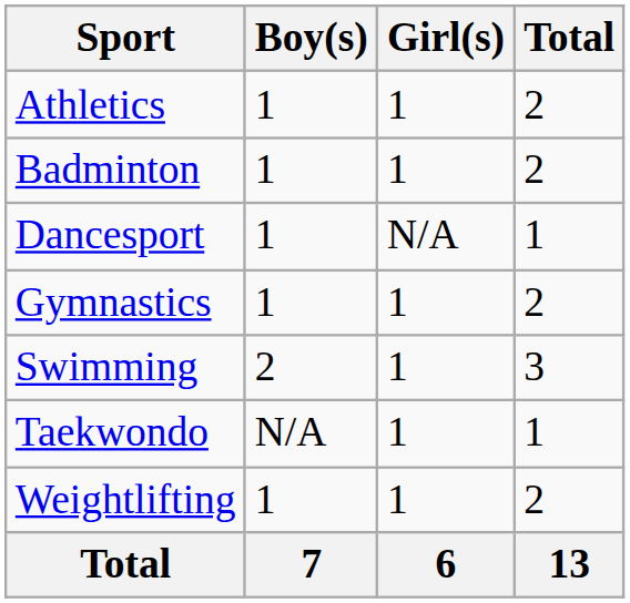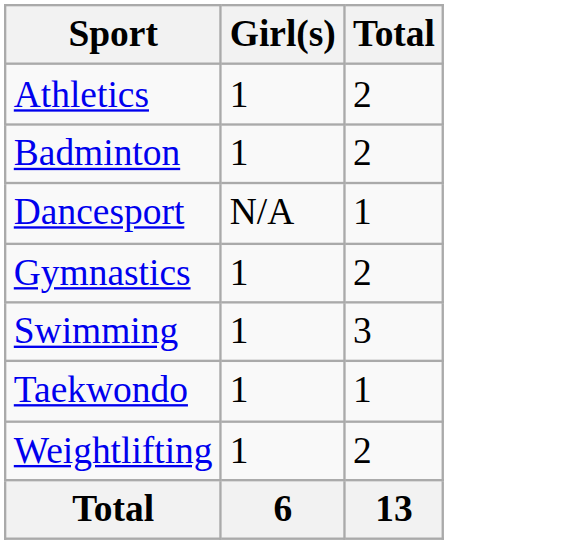- column: Boy(s) | 1 | 1 | 1 | 1 | 2 | N/A | 1 | 7
